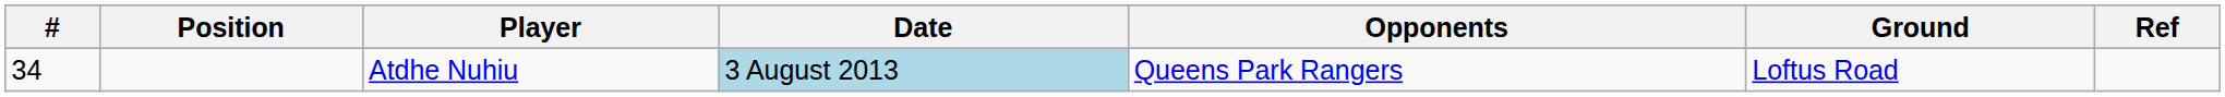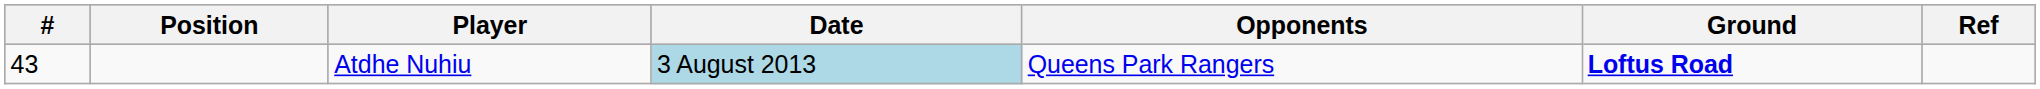Atdhe Nuhiu | #: 34 -> 43
Atdhe Nuhiu | Ground: normal -> bold
